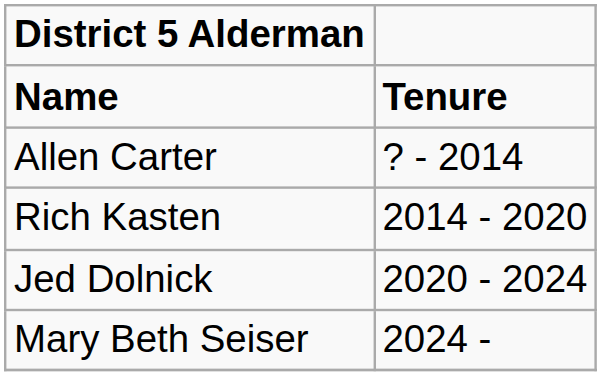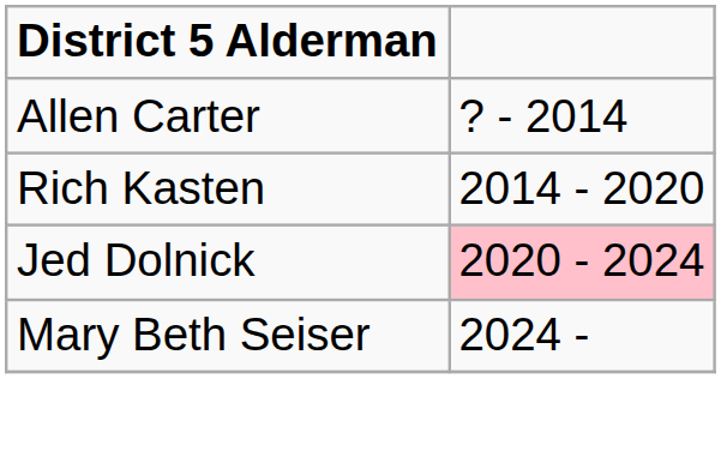- row: Name | Tenure
Jed Dolnick | column 2: no background -> pink background
